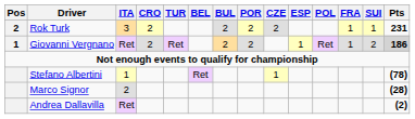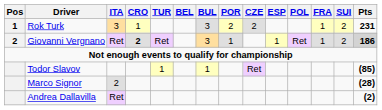Rok Turk | Pos: 2 -> 1
Rok Turk | CRO: 2 -> 1
Rok Turk | BUL: 2 -> 3
Rok Turk | SUI: 1 -> 2
Giovanni Vergnano | Pos: 1 -> 2
Giovanni Vergnano | CRO: normal -> bold
Giovanni Vergnano | BUL: 2 -> 3
Giovanni Vergnano | POR: 2 -> 1
+ row: Todor Slavov | 1 | 1 | Ret | (85)
- row: Stefano Albertini | 1 | Ret | 1 | (78)
